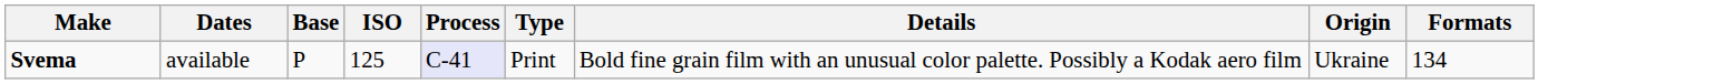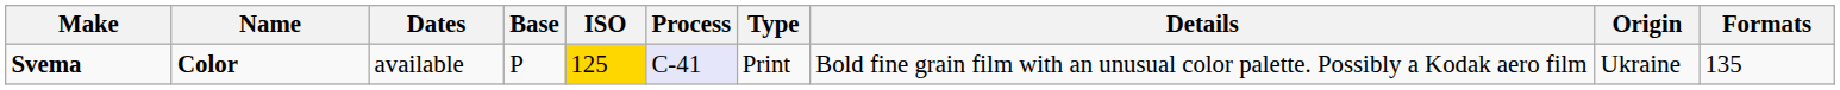+ column: Name | Color
Svema | ISO: no background -> gold background
Svema | Formats: 134 -> 135
